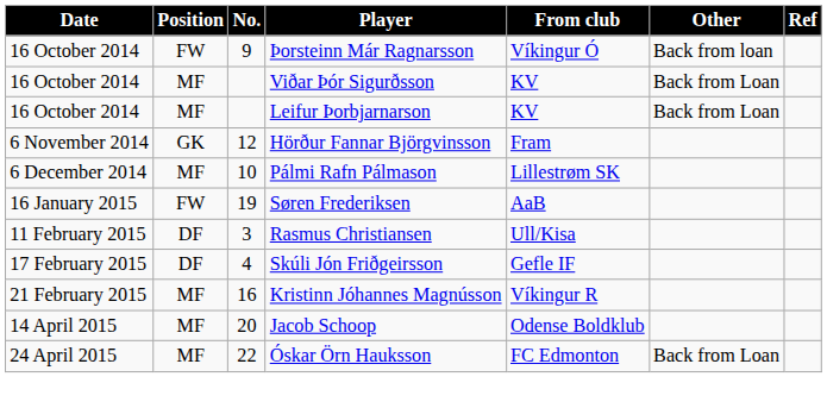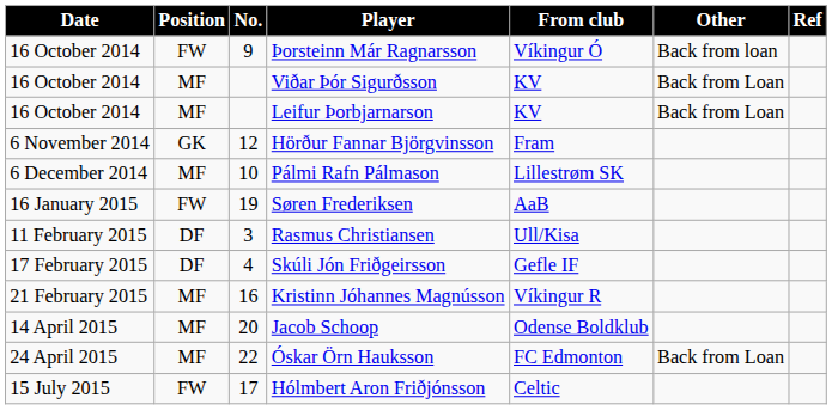+ row: 15 July 2015 | FW | 17 | Hólmbert Aron Friðjónsson | Celtic
